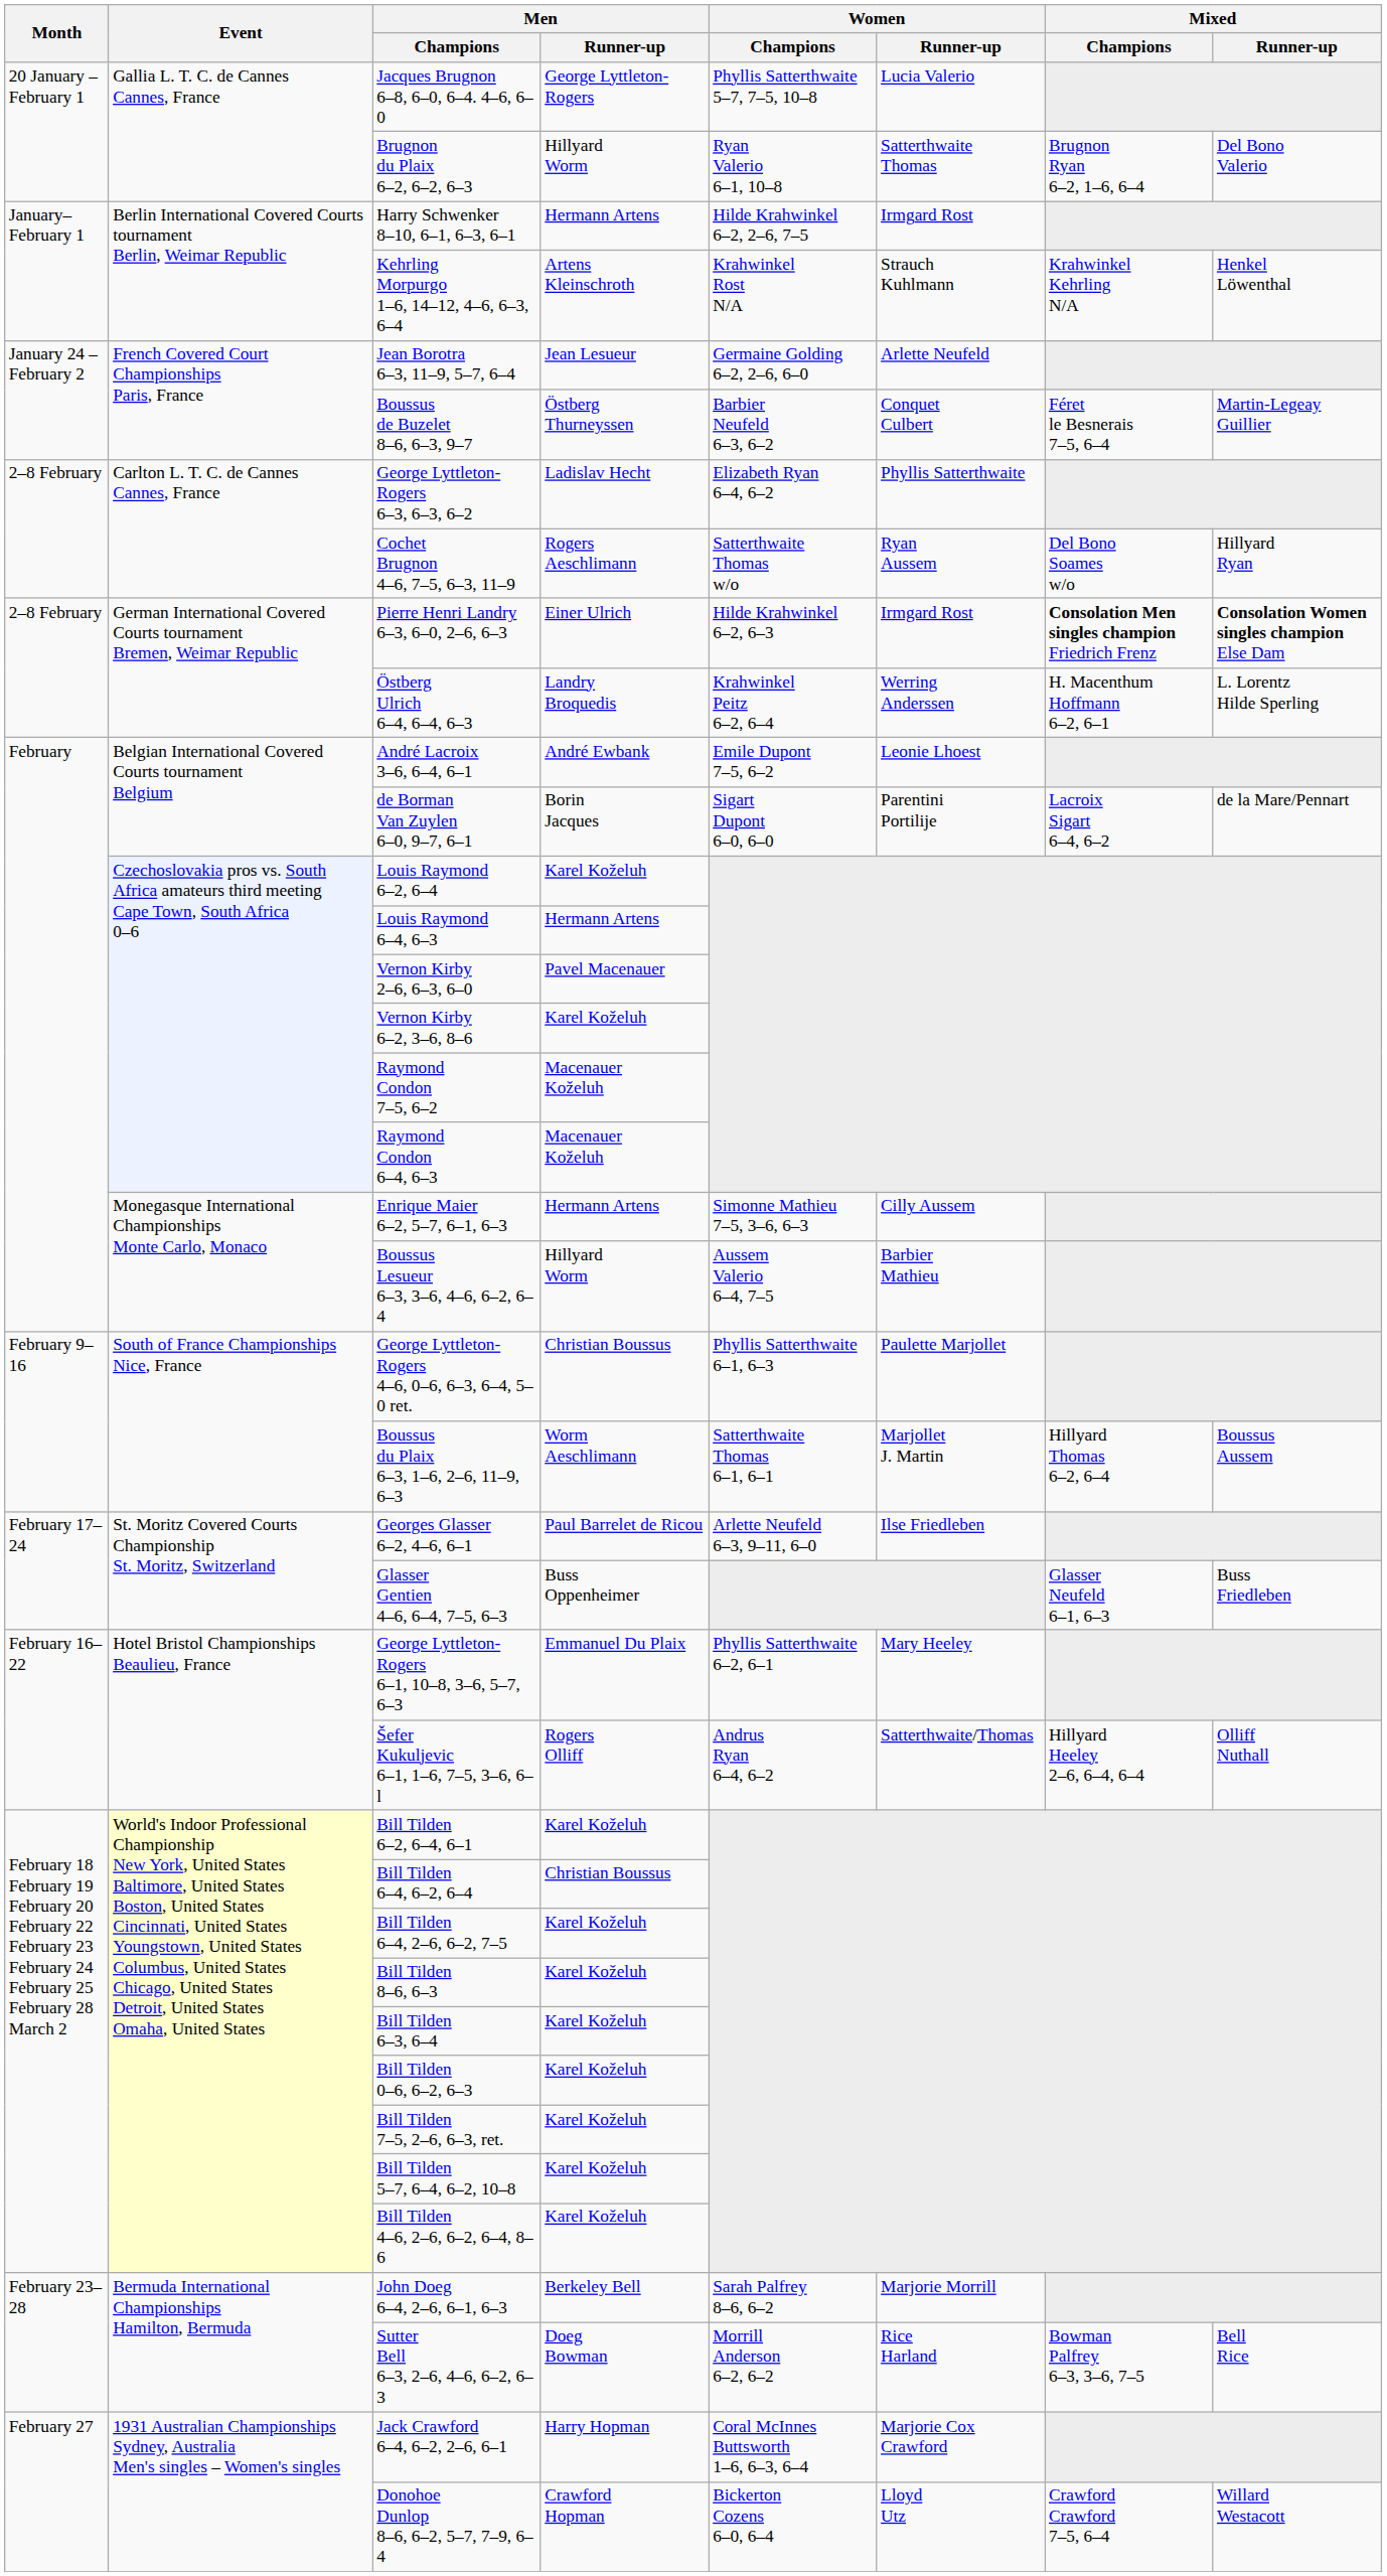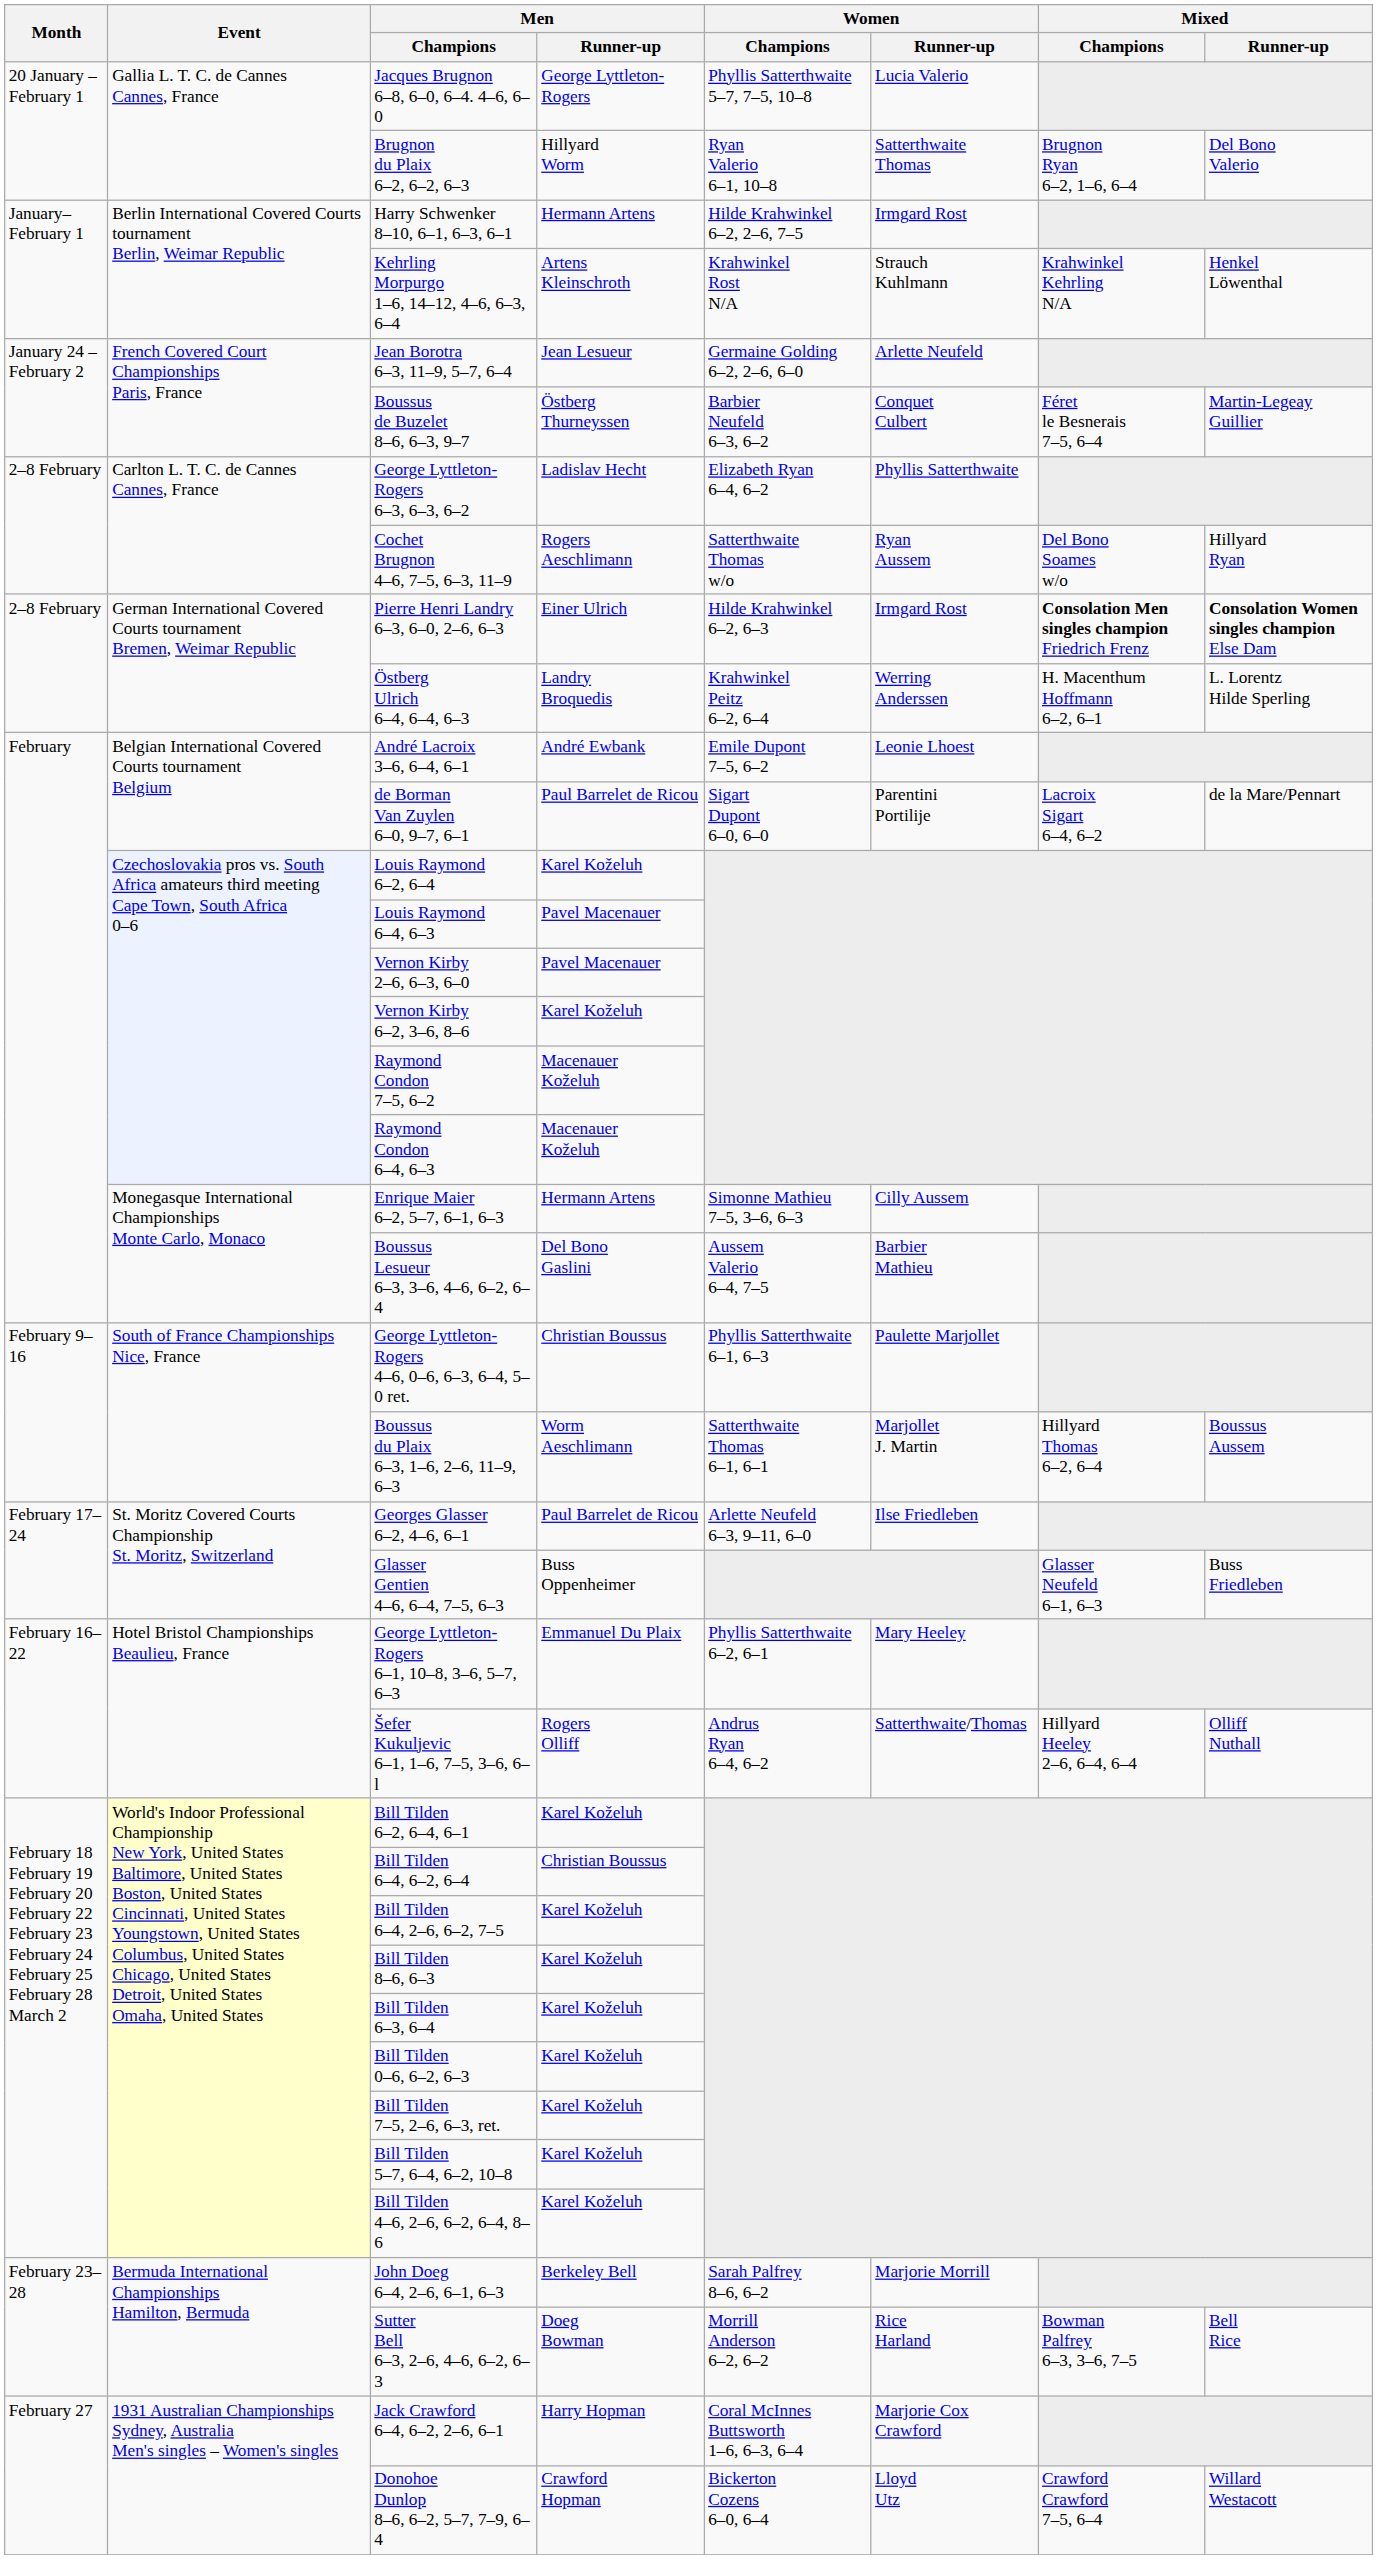de Borman Van Zuylen 6–0, 9–7, 6–1 | Men / Runner-up: Borin Jacques -> Paul Barrelet de Ricou
Louis Raymond 6–4, 6–3 | Men / Runner-up: Hermann Artens -> Pavel Macenauer
Boussus Lesueur 6–3, 3–6, 4–6, 6–2, 6–4 | Men / Runner-up: Hillyard Worm -> Del Bono Gaslini
